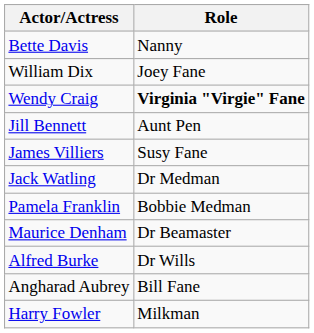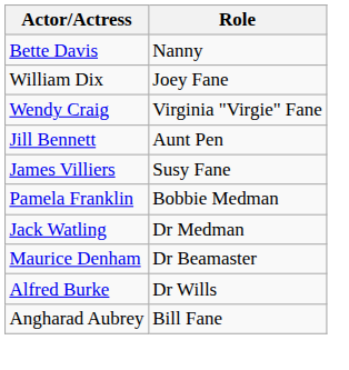Wendy Craig | Role: bold -> normal
rows swapped: Pamela Franklin <-> Jack Watling
- row: Harry Fowler | Milkman
